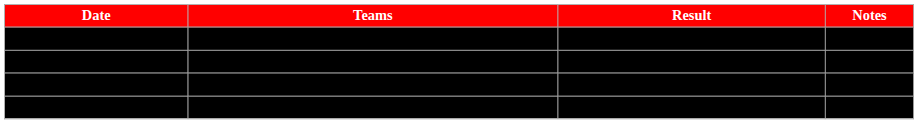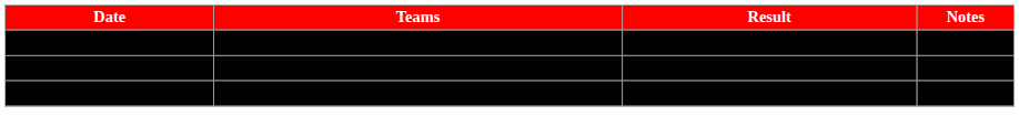- row: November 12 | Switzerland vs. Norway | Norway, 5-3
Russia vs. Germany | Result: Germany, 3-2 SO -> Japan, 5-1
Japan vs. France | Date: normal -> bold
Japan vs. France | Result: Japan, 5-1 -> Germany, 3-2 SO
